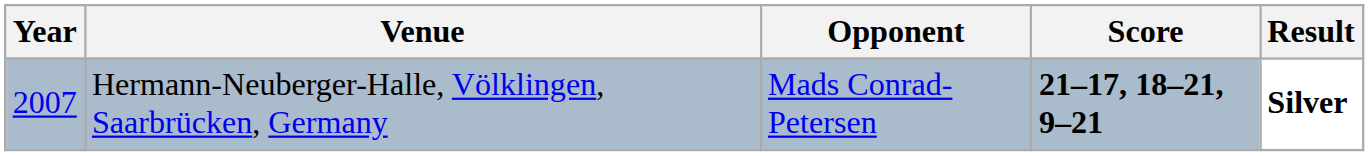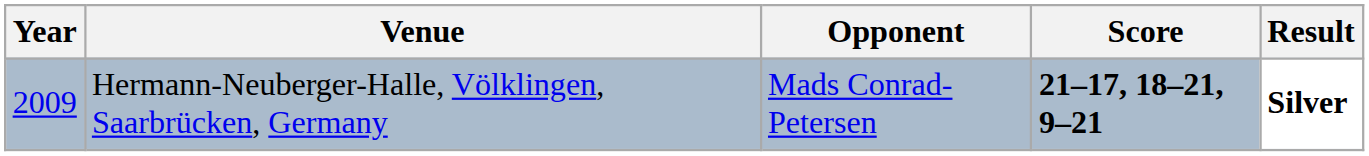Hermann-Neuberger-Halle, Völklingen, Saarbrücken, Germany | Year: 2007 -> 2009
